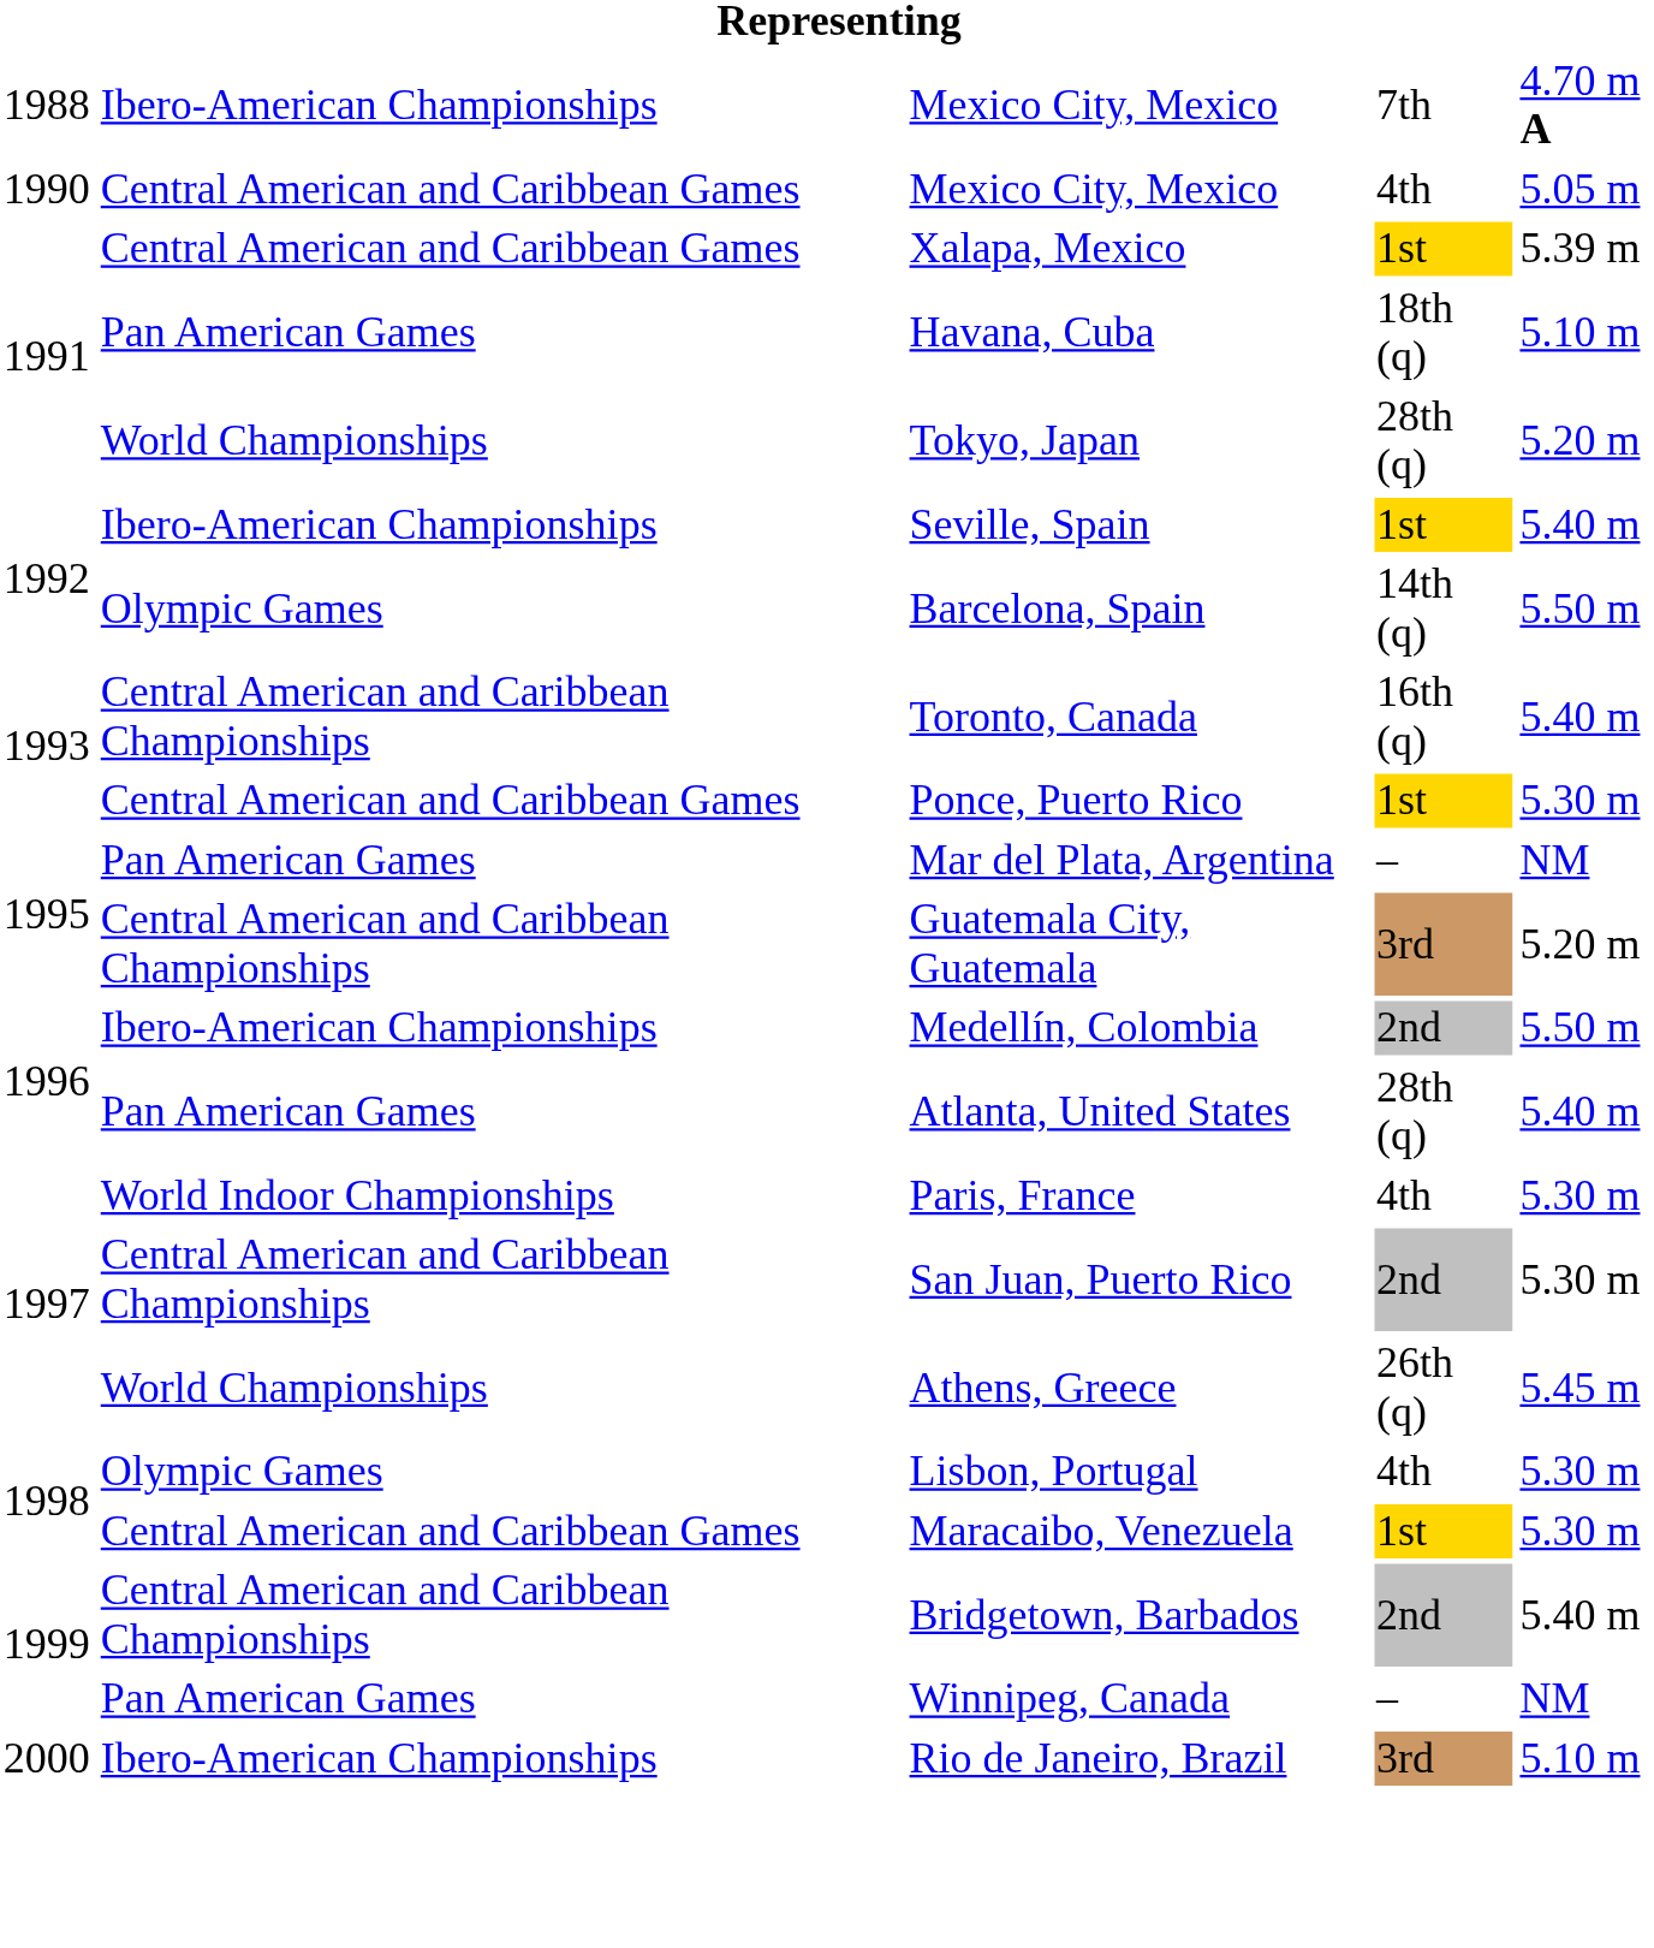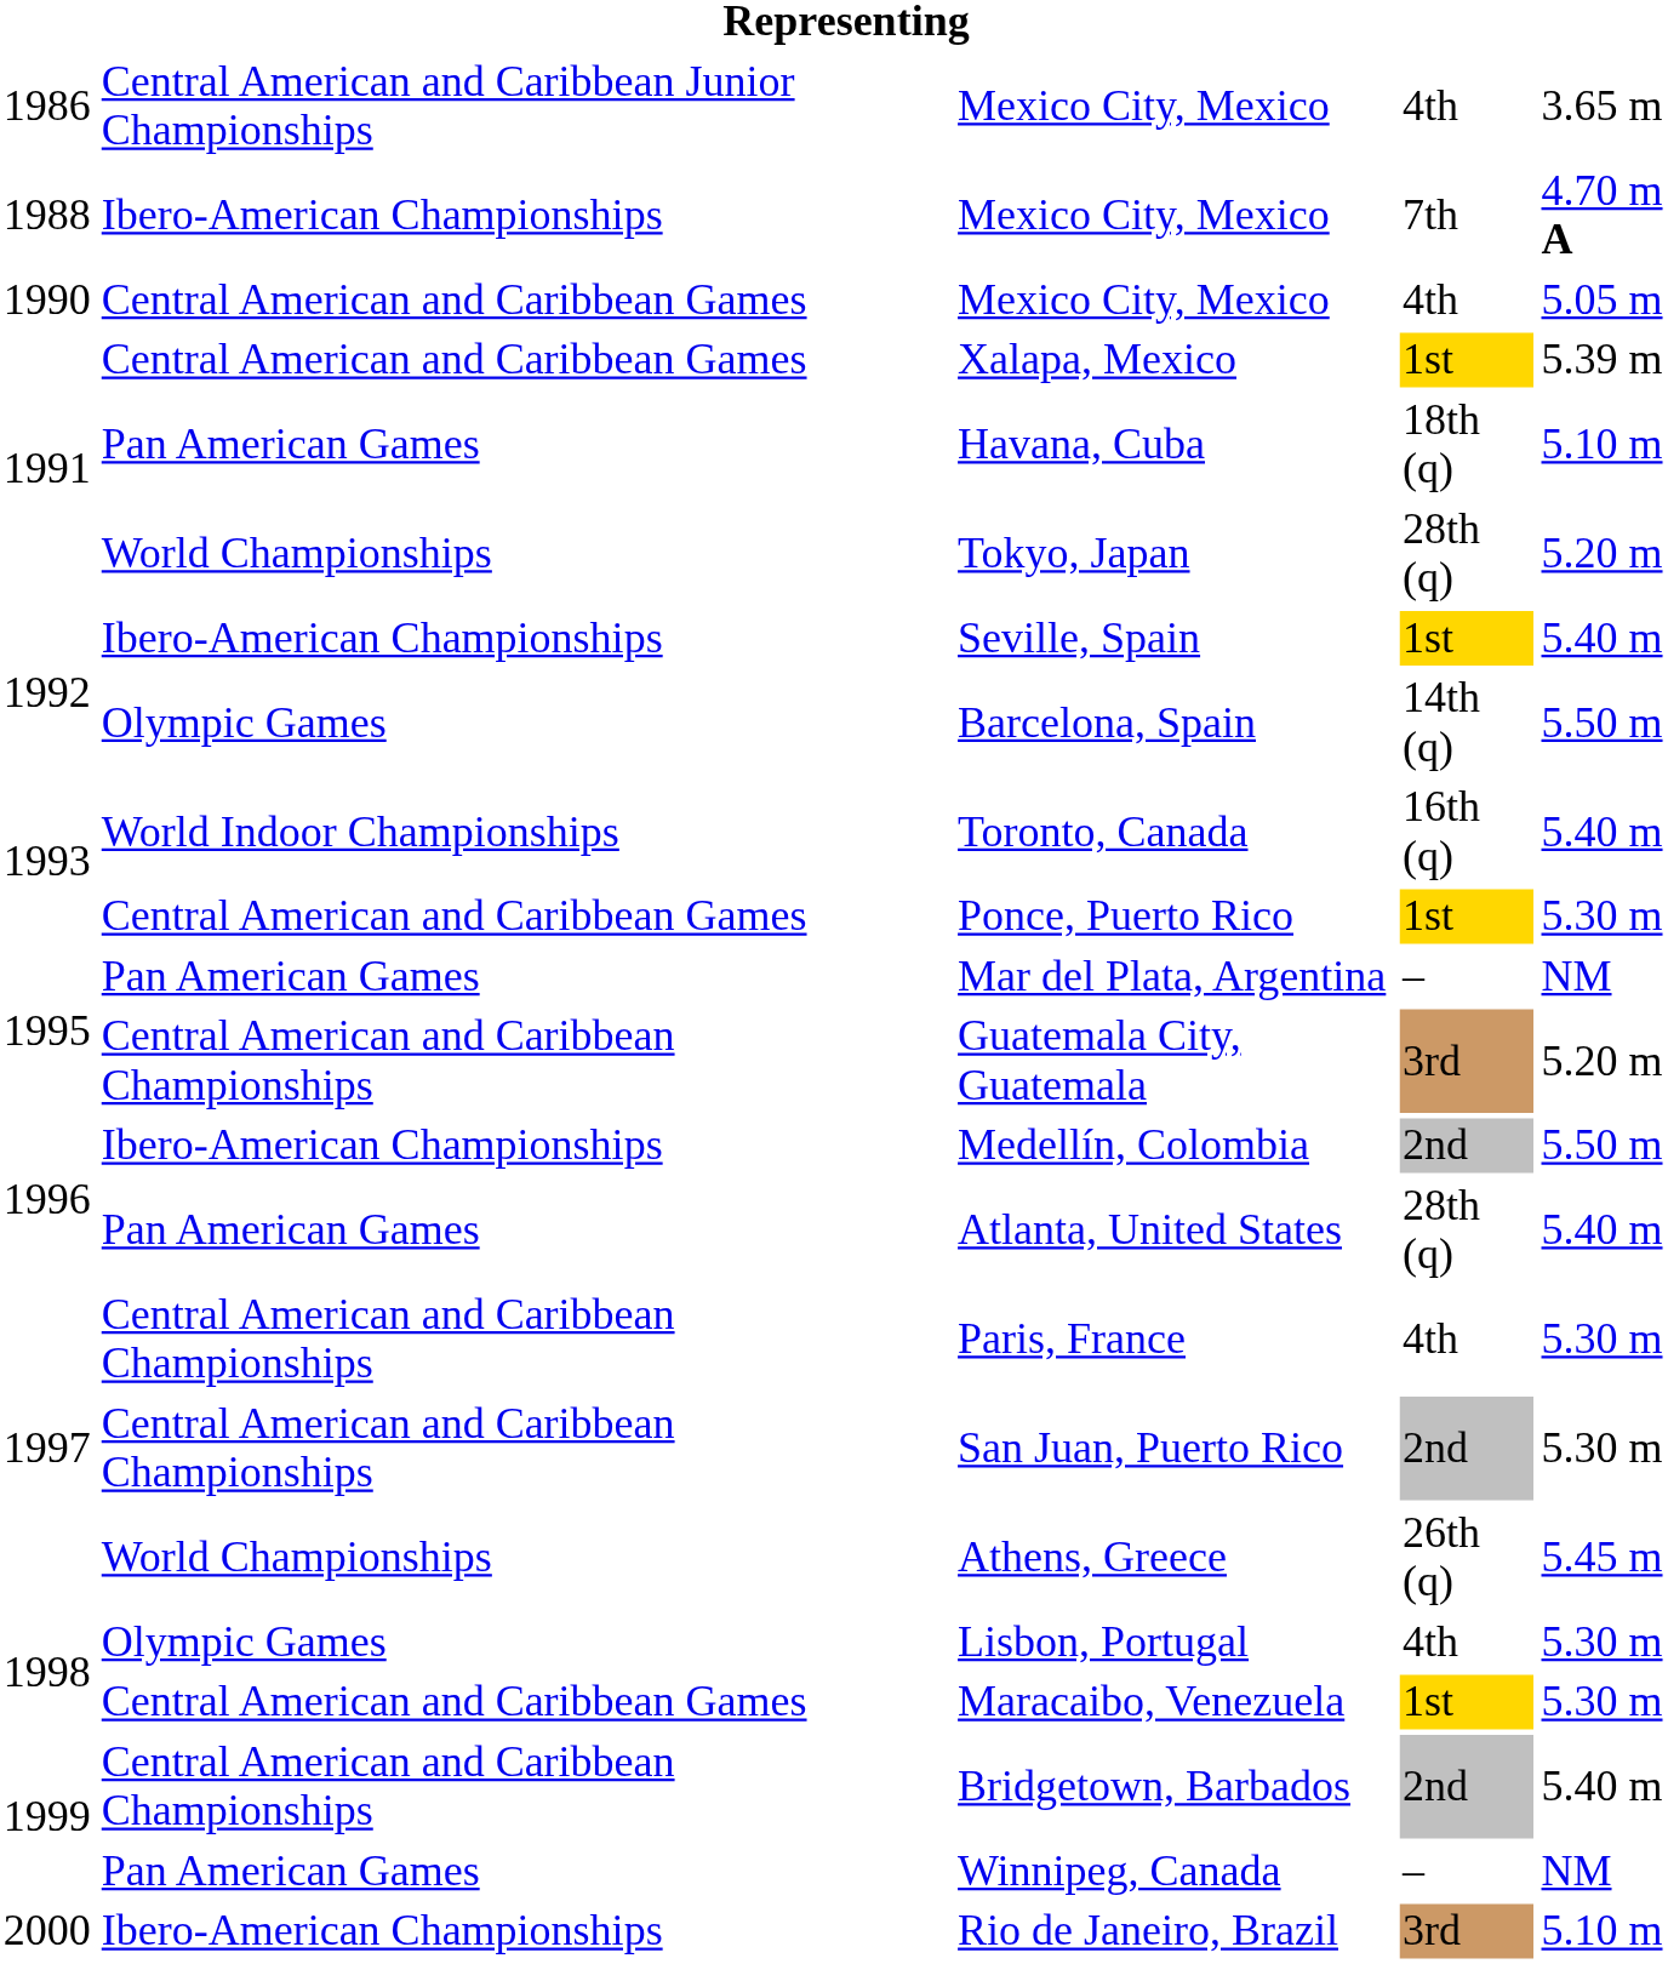+ row: 1986 | Central American and Caribbean Junior Championships | Mexico City, Mexico | 4th | 3.65 m
Toronto, Canada | column 2: Central American and Caribbean Championships -> World Indoor Championships
Paris, France | column 2: World Indoor Championships -> Central American and Caribbean Championships
